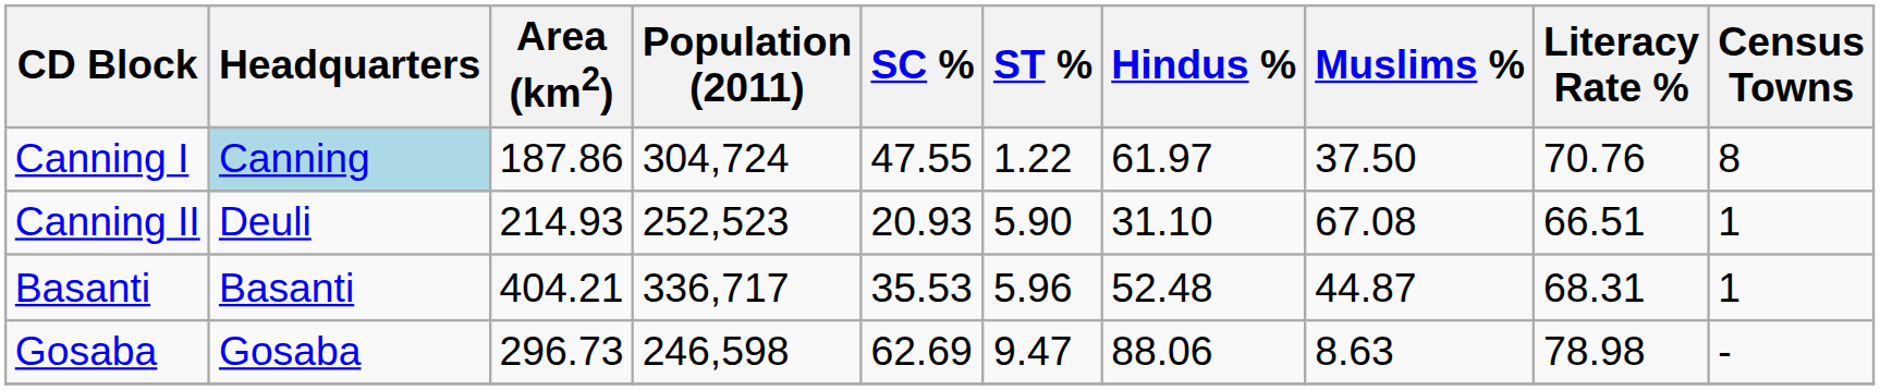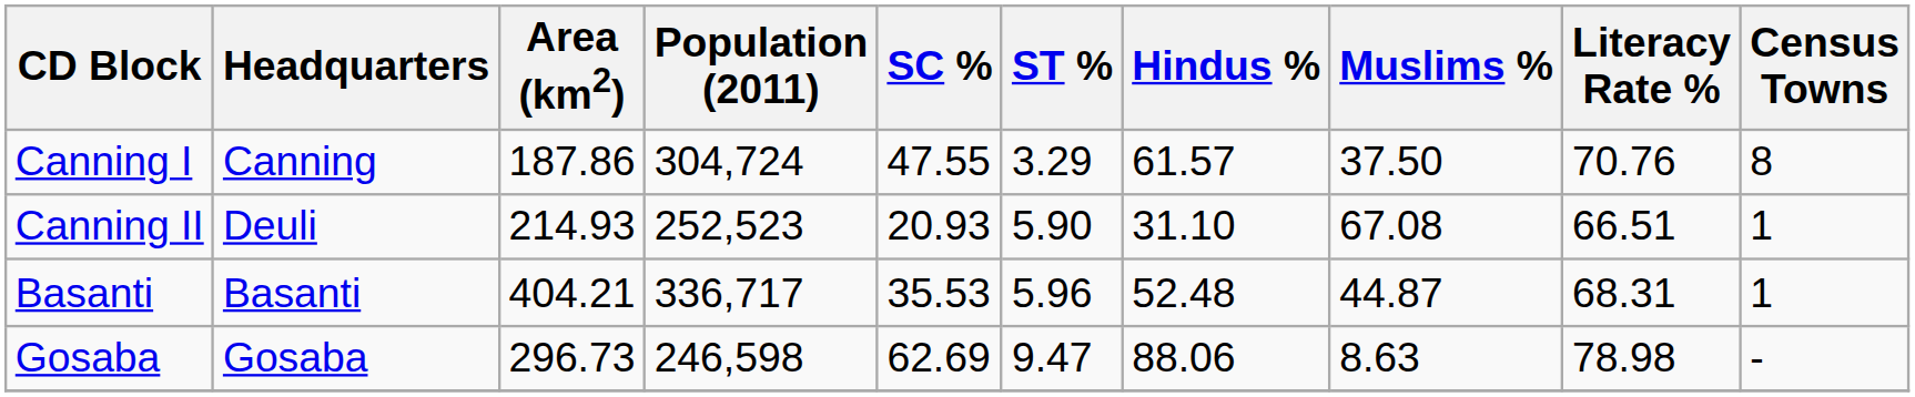Canning I | Headquarters: lightblue background -> no background
Canning I | ST %: 1.22 -> 3.29
Canning I | Hindus %: 61.97 -> 61.57
